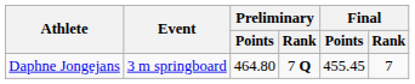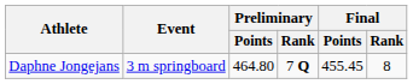Daphne Jongejans | Final / Rank: 7 -> 8
